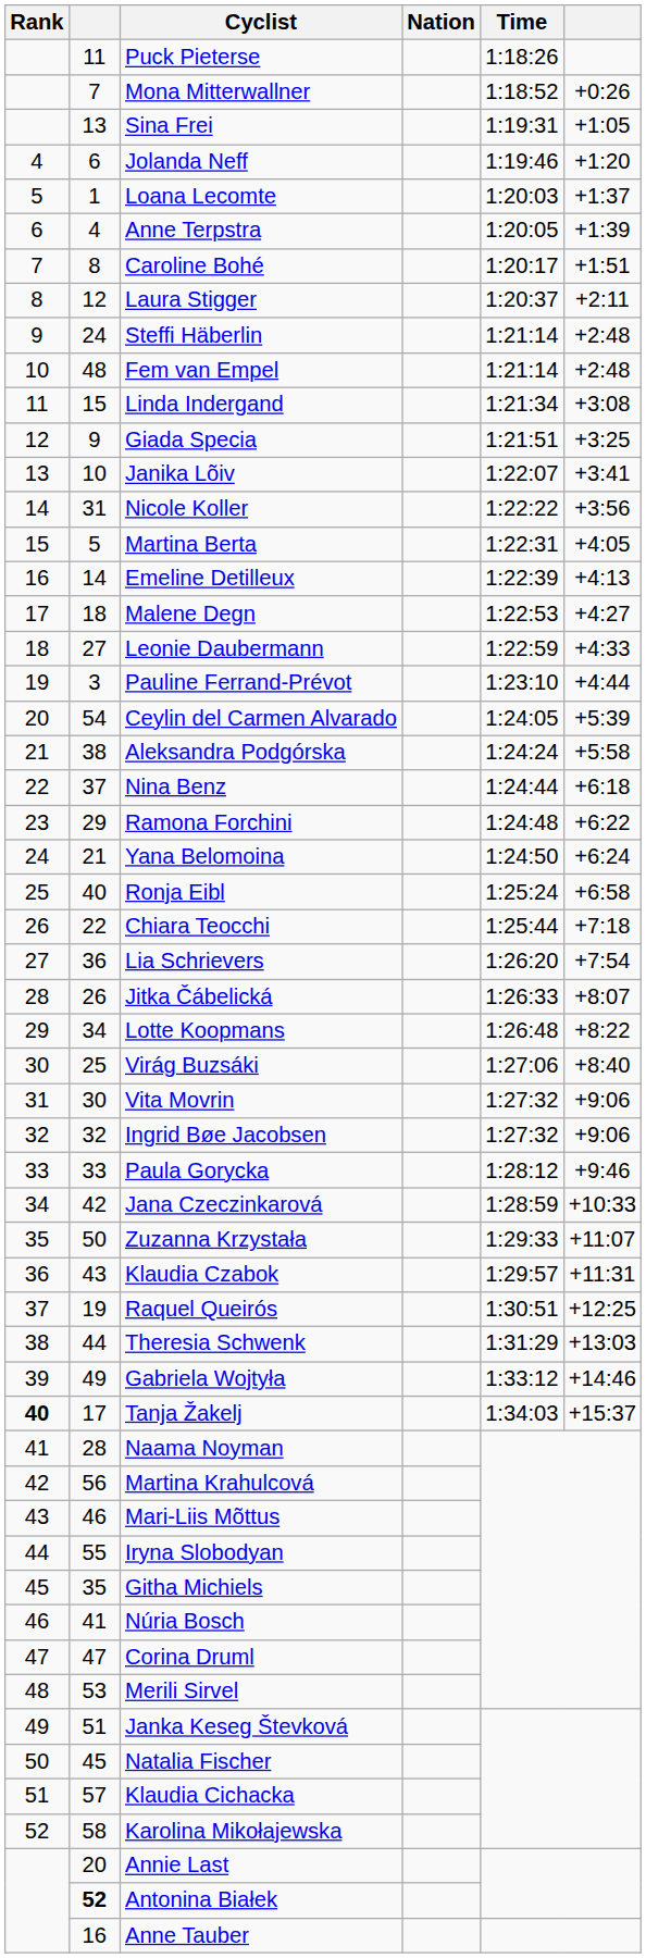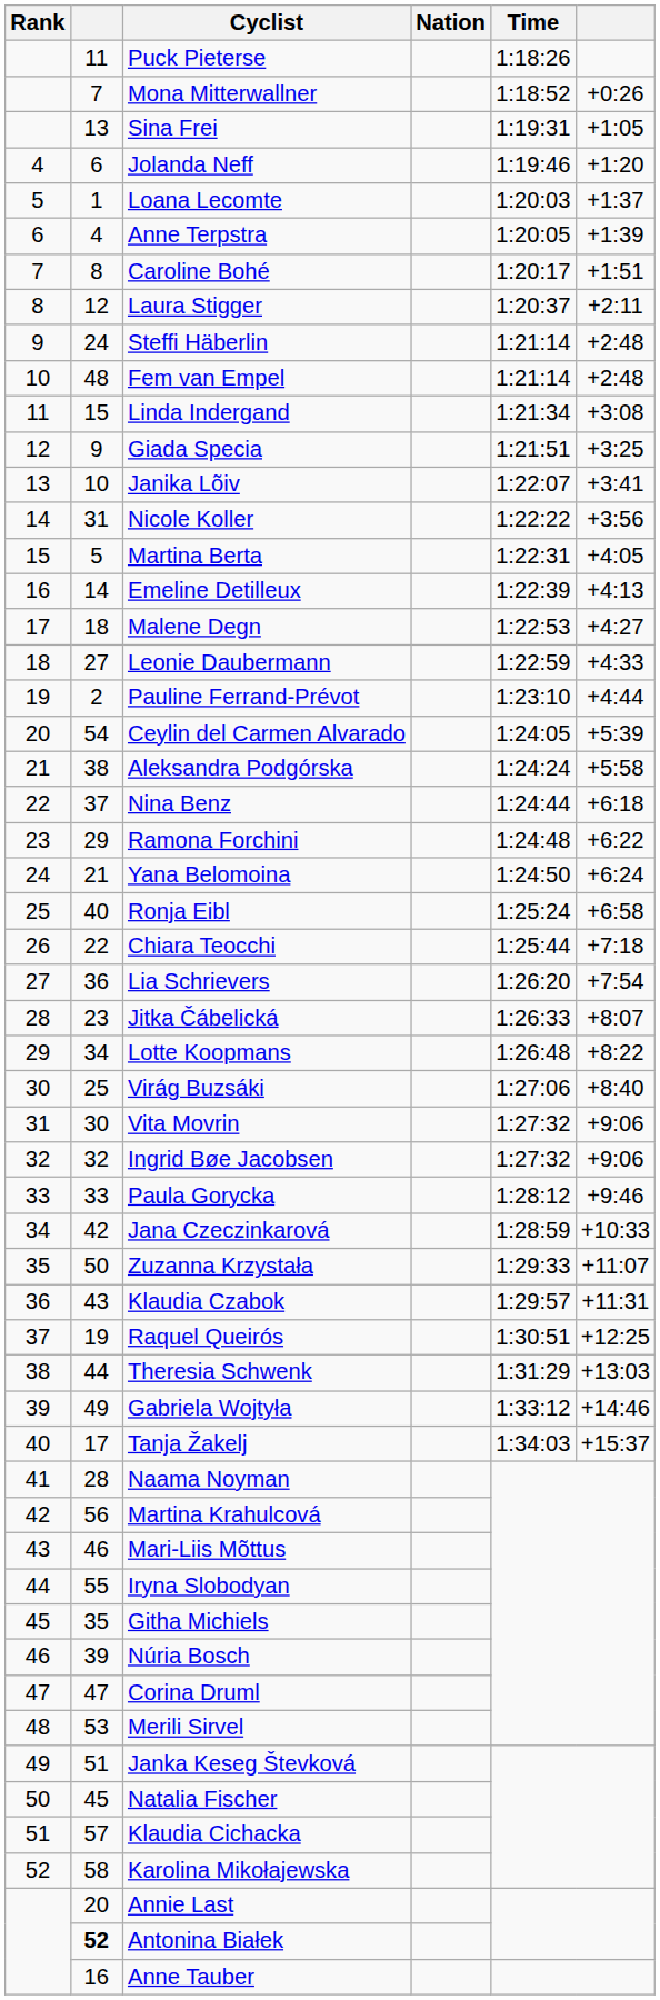Pauline Ferrand-Prévot | column 2: 3 -> 2
Jitka Čábelická | column 2: 26 -> 23
Tanja Žakelj | Rank: bold -> normal
Núria Bosch | column 2: 41 -> 39
